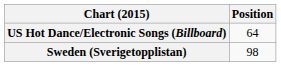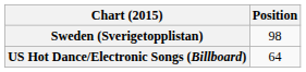rows swapped: Sweden (Sverigetopplistan) <-> US Hot Dance/Electronic Songs (Billboard)
